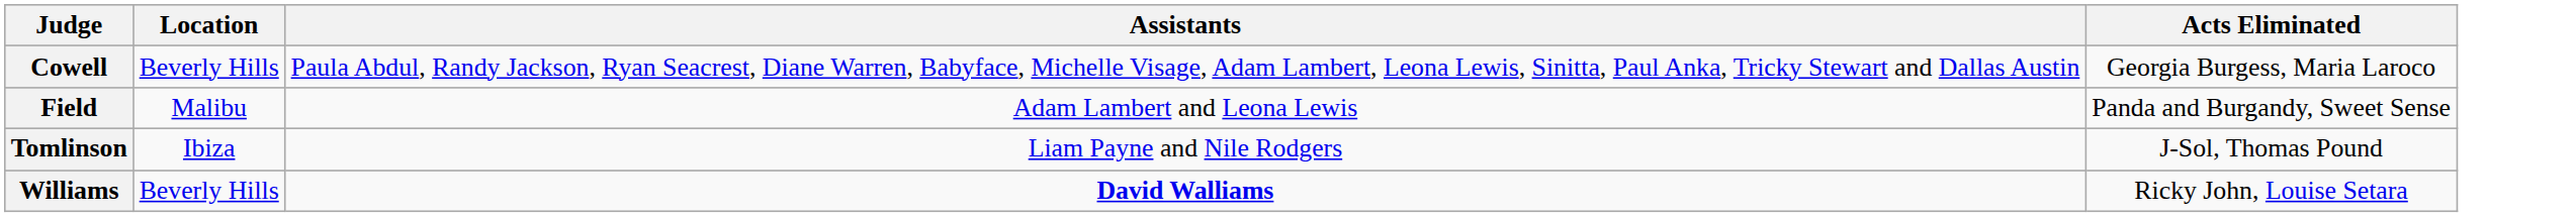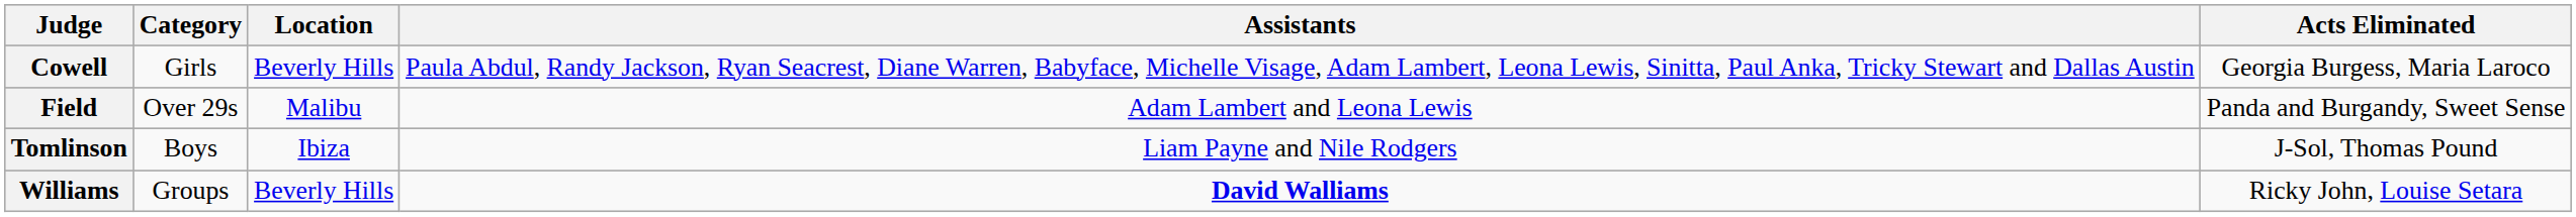+ column: Category | Girls | Over 29s | Boys | Groups
